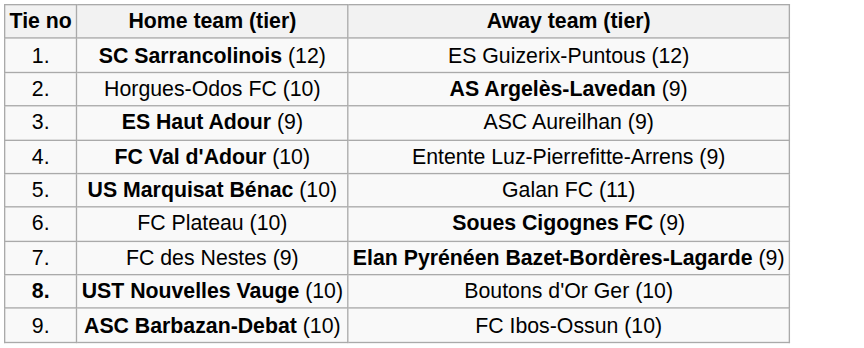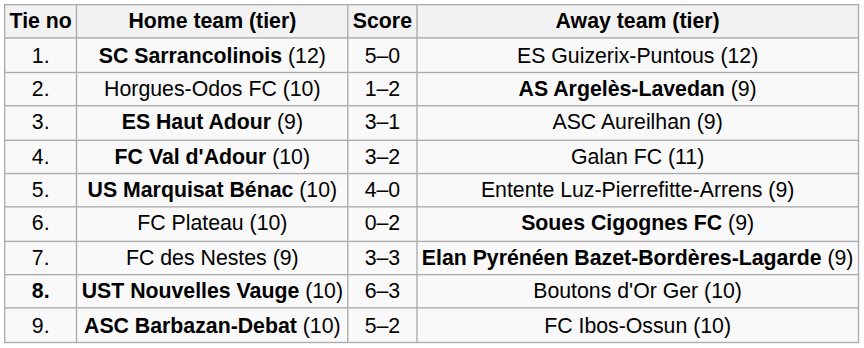+ column: Score | 5–0 | 1–2 | 3–1 | 3–2 | 4–0 | 0–2 | 3–3 | 6–3 | 5–2
FC Val d'Adour (10) | Away team (tier): Entente Luz-Pierrefitte-Arrens (9) -> Galan FC (11)
US Marquisat Bénac (10) | Away team (tier): Galan FC (11) -> Entente Luz-Pierrefitte-Arrens (9)
